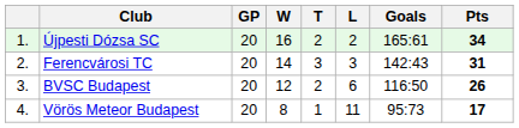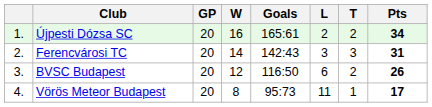columns swapped: T <-> Goals
